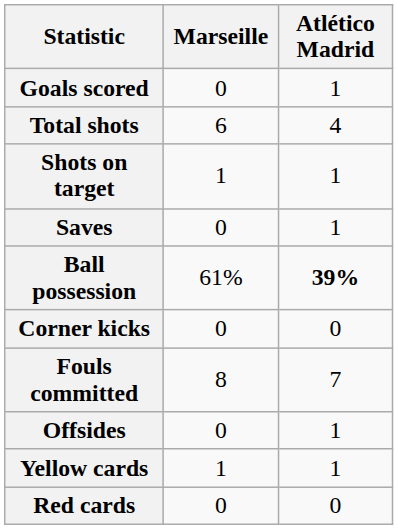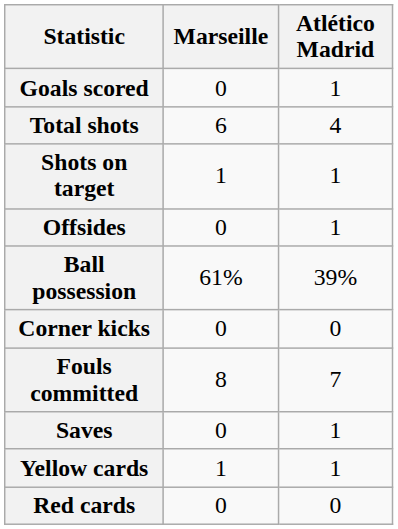rows swapped: Saves <-> Offsides
Ball possession | Atlético Madrid: bold -> normal
